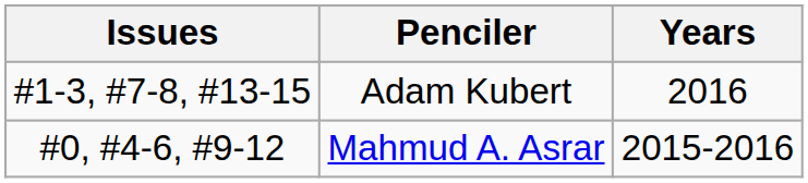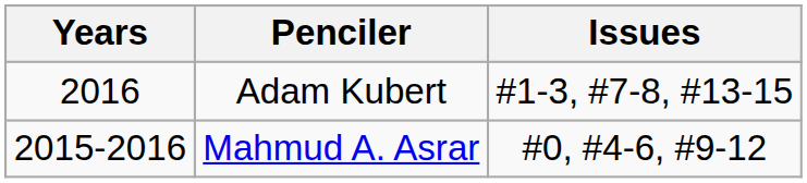columns swapped: Years <-> Issues
